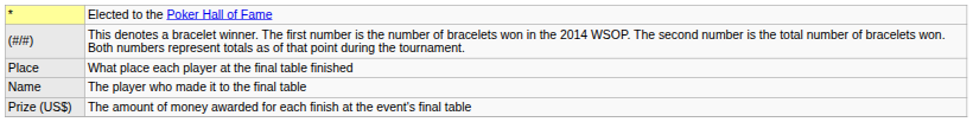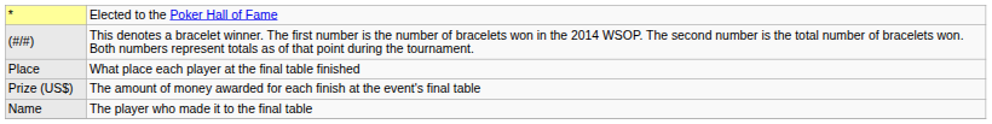rows swapped: Name <-> Prize (US$)
